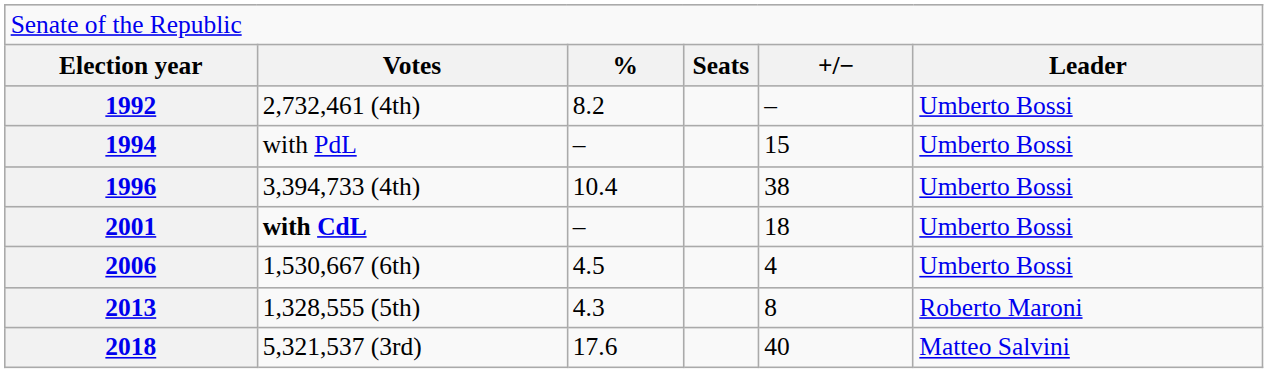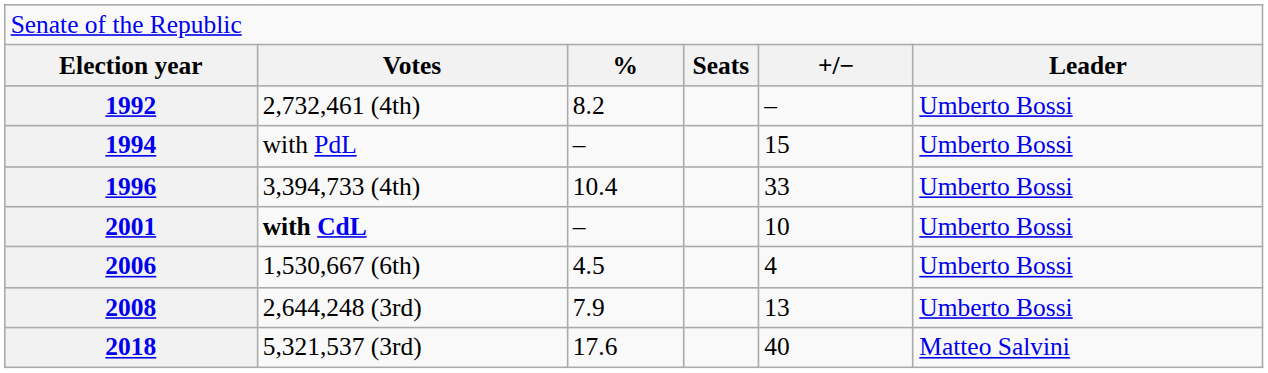1996 | column 5: 38 -> 33
2001 | column 5: 18 -> 10
+ row: 2008 | 2,644,248 (3rd) | 7.9 | 13 | Umberto Bossi
- row: 2013 | 1,328,555 (5th) | 4.3 | 8 | Roberto Maroni
